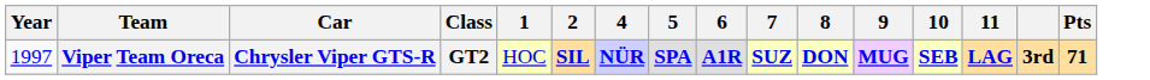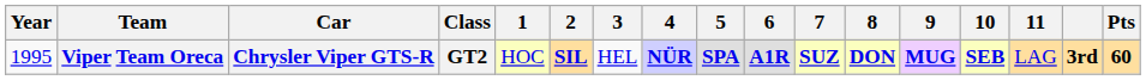+ column: 3 | HEL
Viper Team Oreca | Year: 1997 -> 1995
Viper Team Oreca | 11: bold -> normal
Viper Team Oreca | Pts: 71 -> 60
